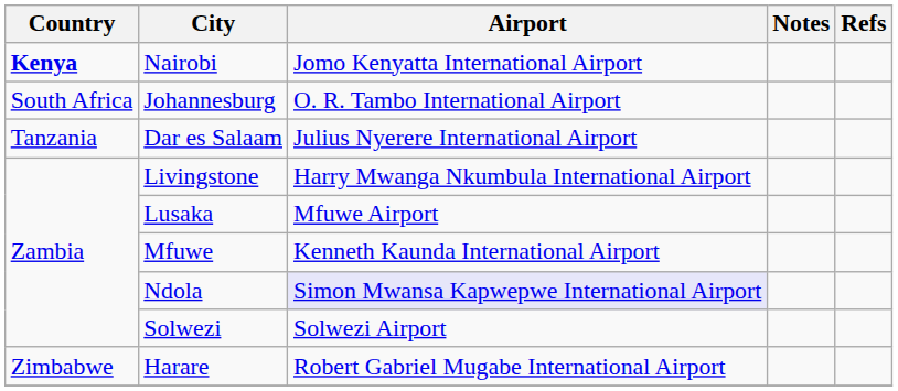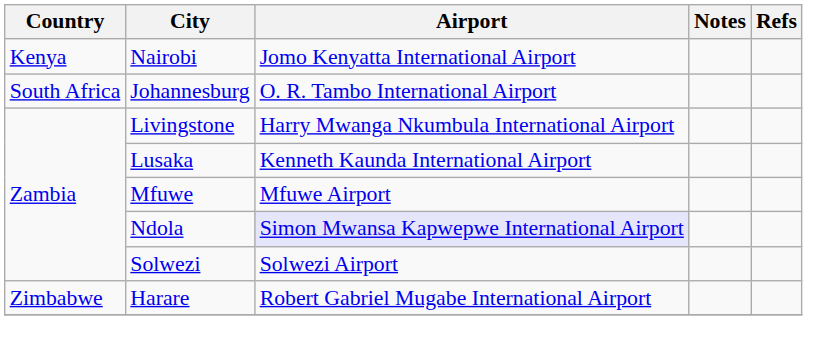Nairobi | Country: bold -> normal
- row: Tanzania | Dar es Salaam | Julius Nyerere International Airport
Lusaka | Airport: Mfuwe Airport -> Kenneth Kaunda International Airport
Mfuwe | Airport: Kenneth Kaunda International Airport -> Mfuwe Airport
